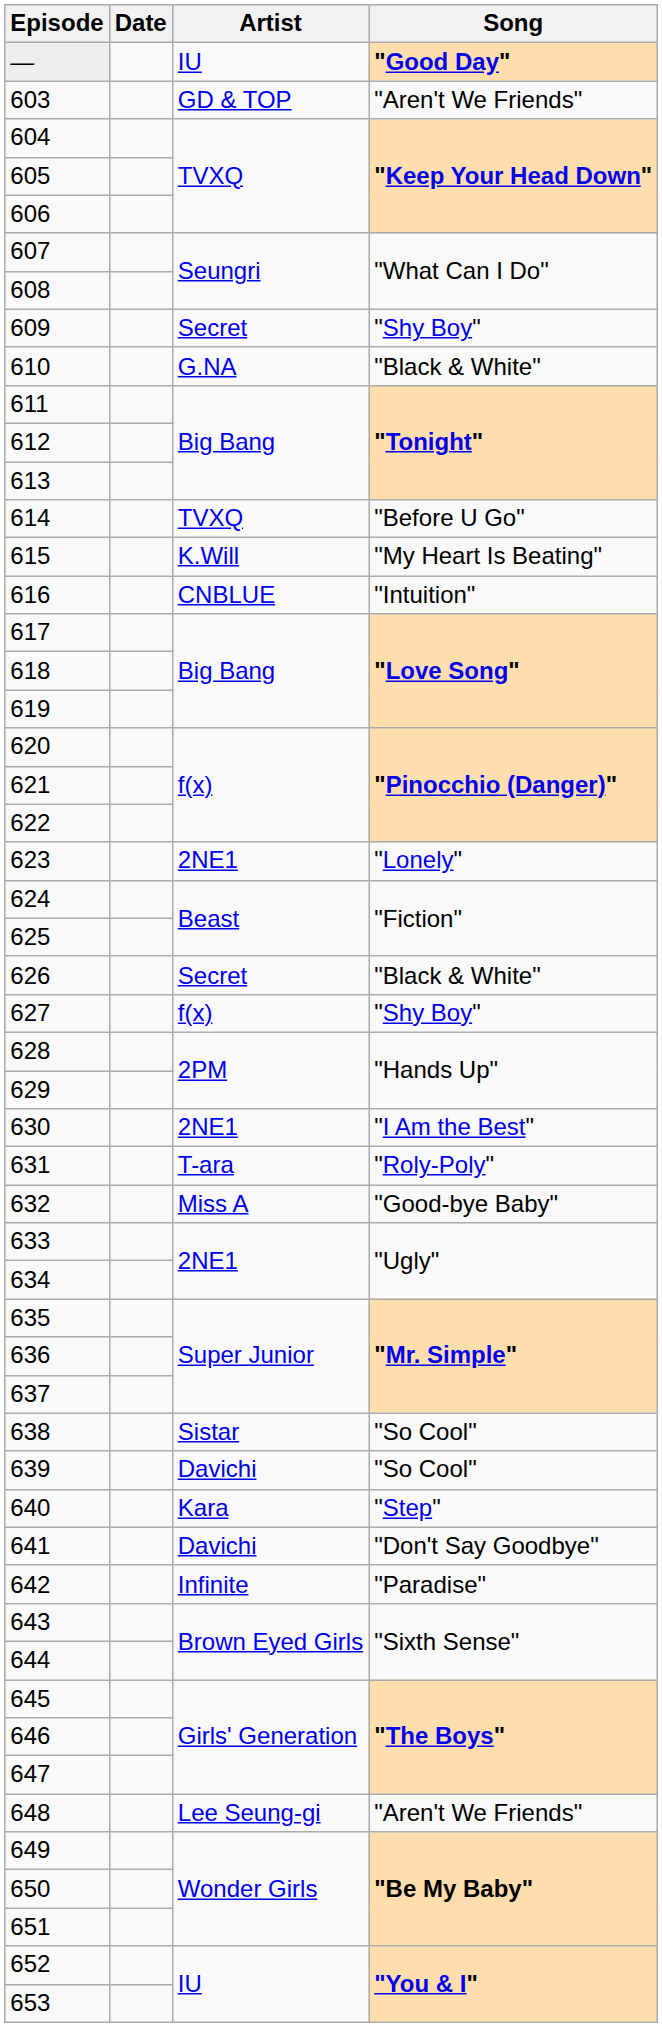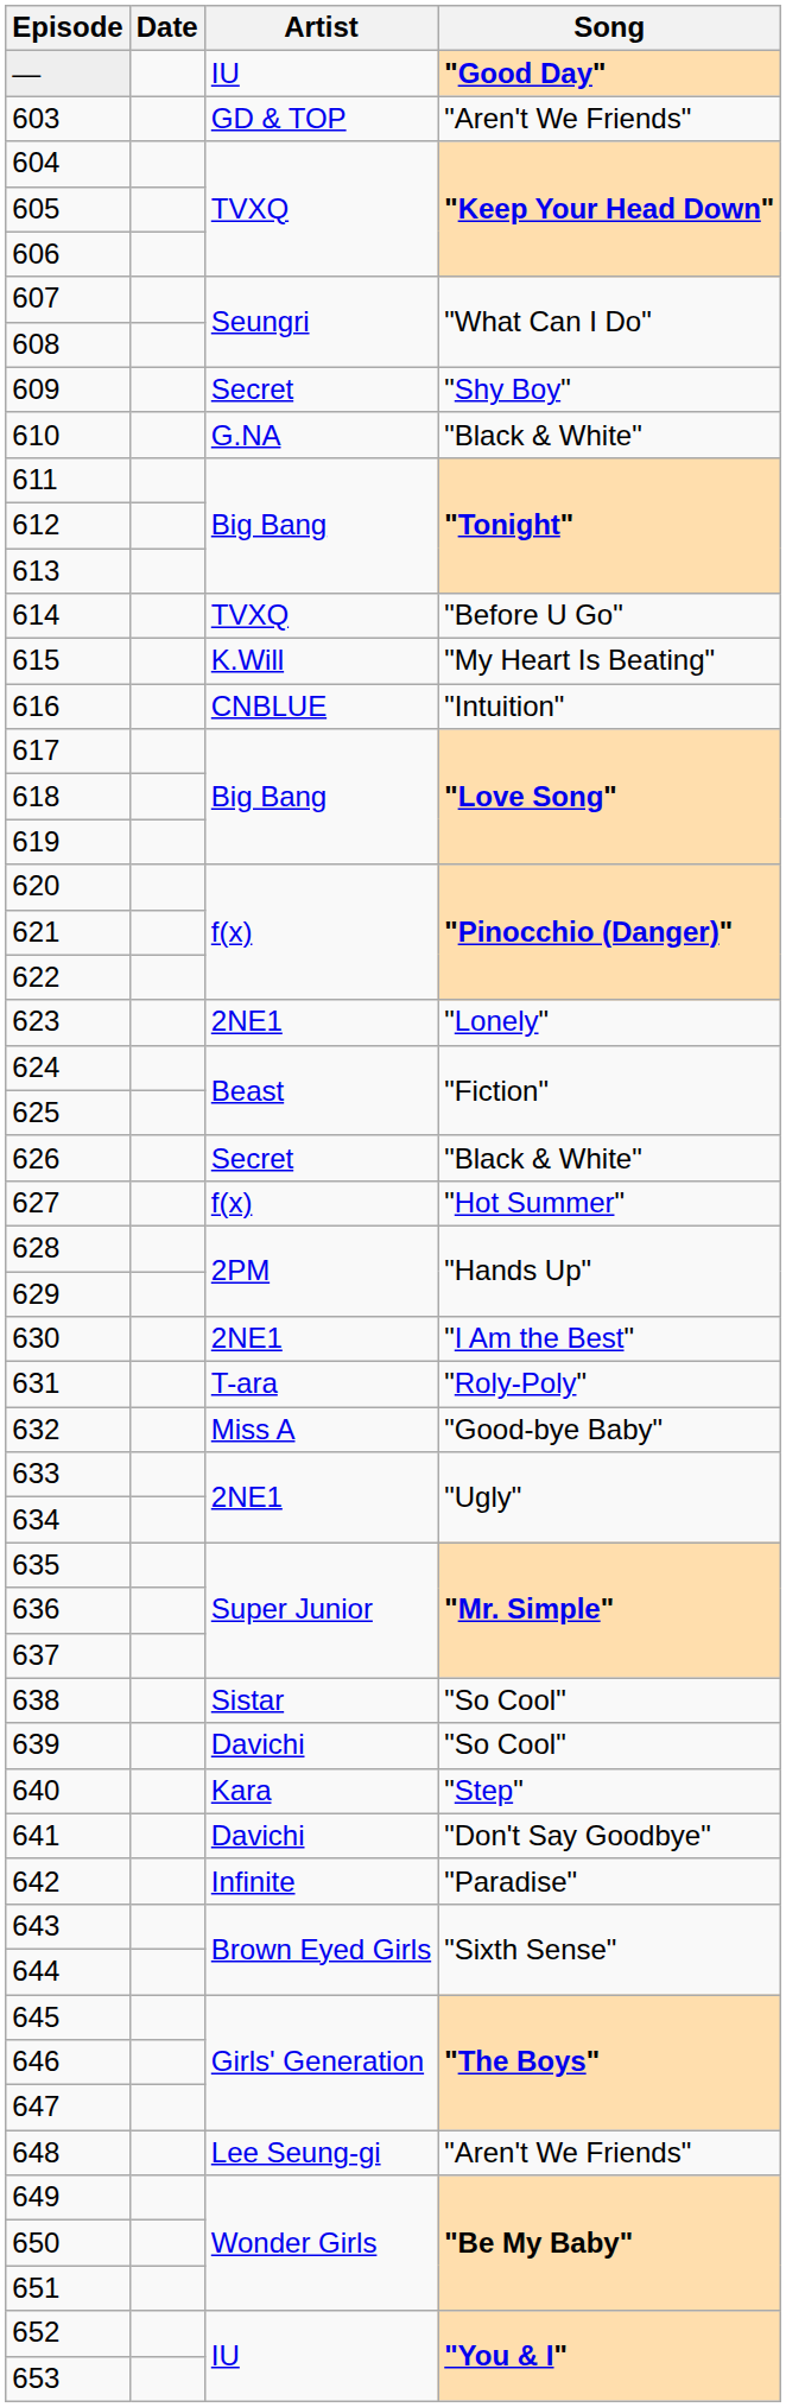627 | Song: "Shy Boy" -> "Hot Summer"
